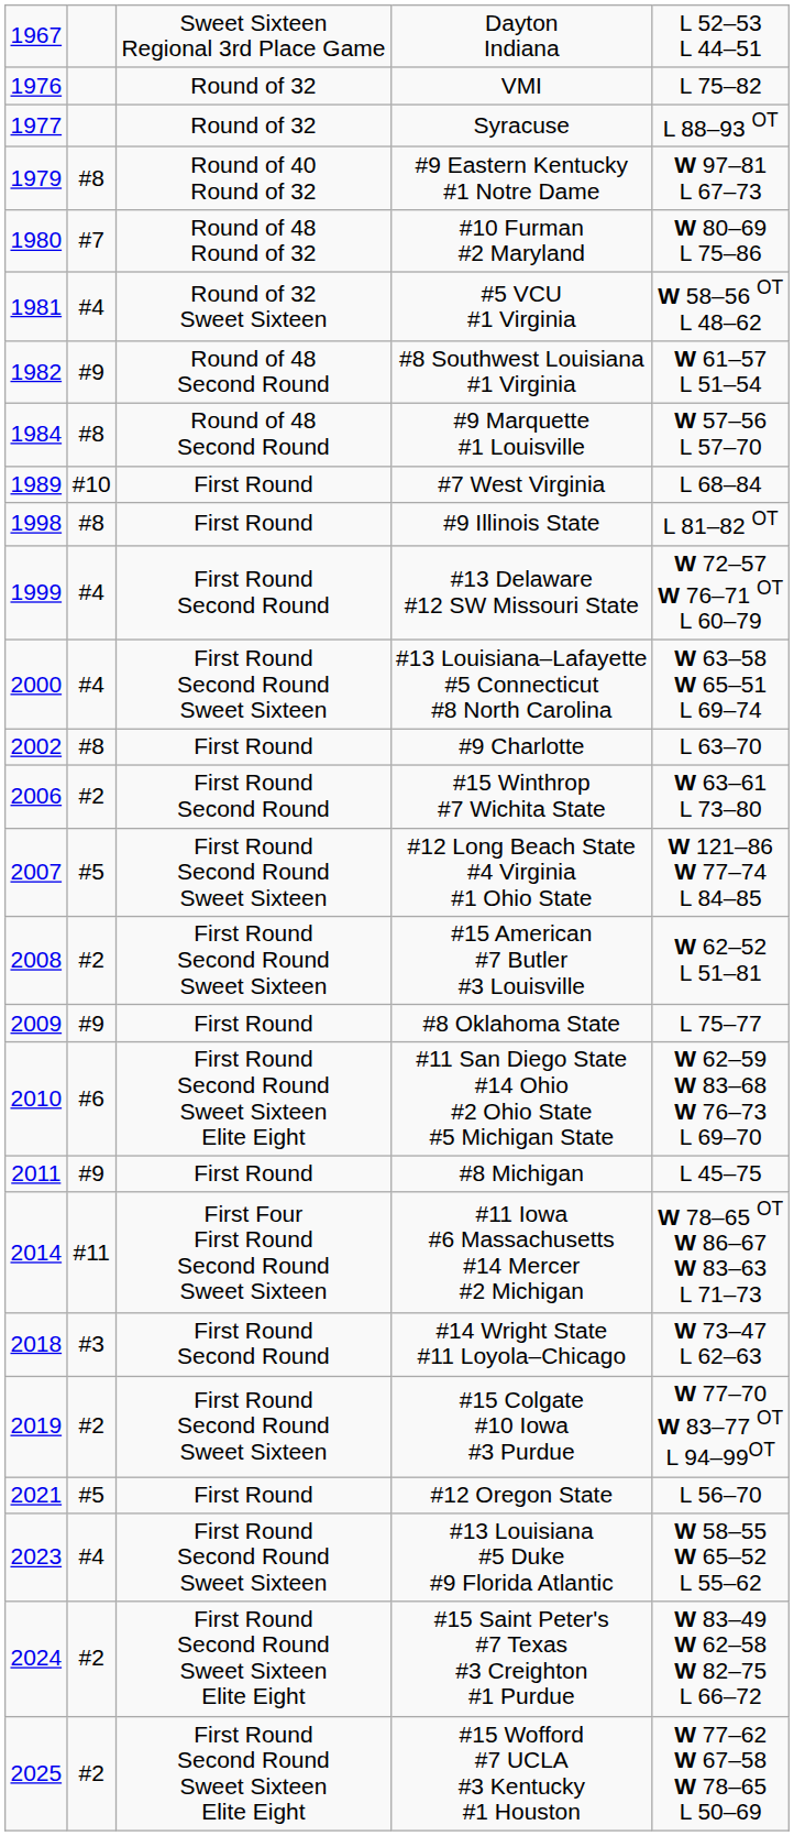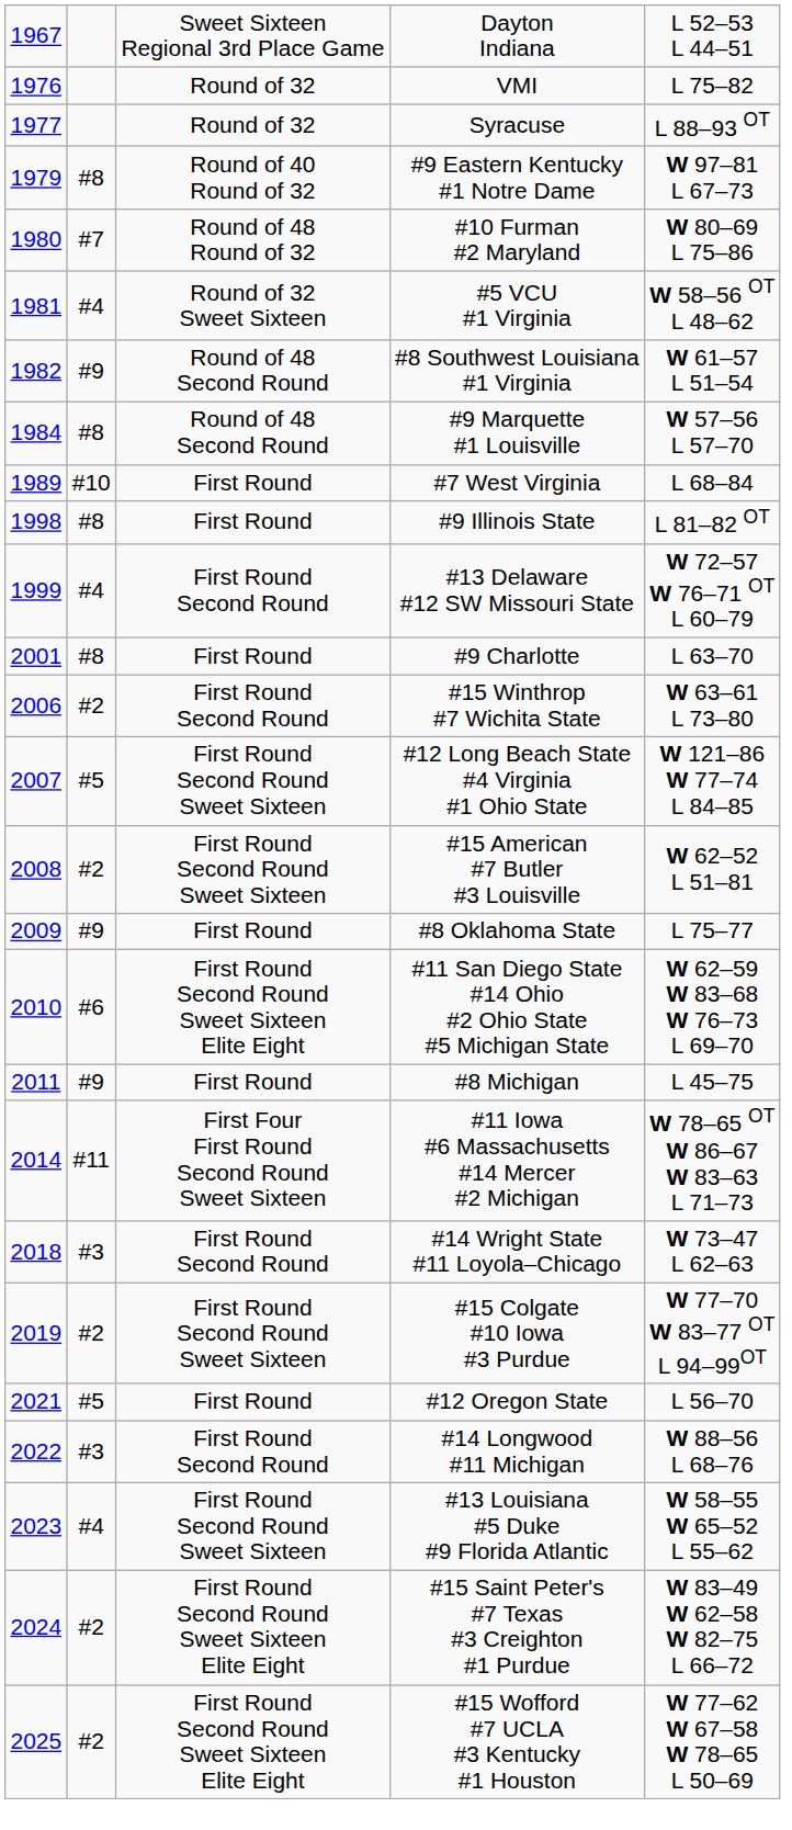- row: 2000 | #4 | First Round Second Round Sweet Sixteen | #13 Louisiana–Lafayette #5 Connecticut #8 North Carolina | W 63–58 W 65–51 L 69–74
#9 Charlotte | column 1: 2002 -> 2001
+ row: 2022 | #3 | First Round Second Round | #14 Longwood #11 Michigan | W 88–56 L 68–76
